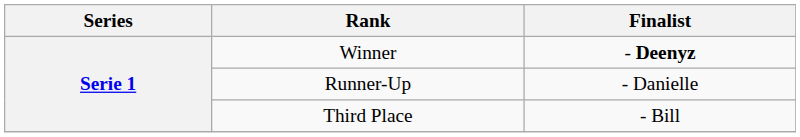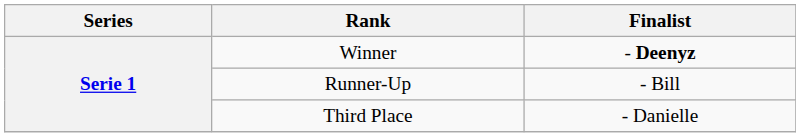Runner-Up | Finalist: - Danielle -> - Bill
Third Place | Finalist: - Bill -> - Danielle
